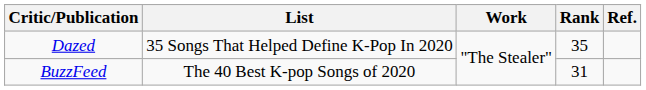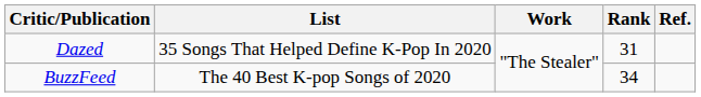Dazed | Rank: 35 -> 31
BuzzFeed | Rank: 31 -> 34
